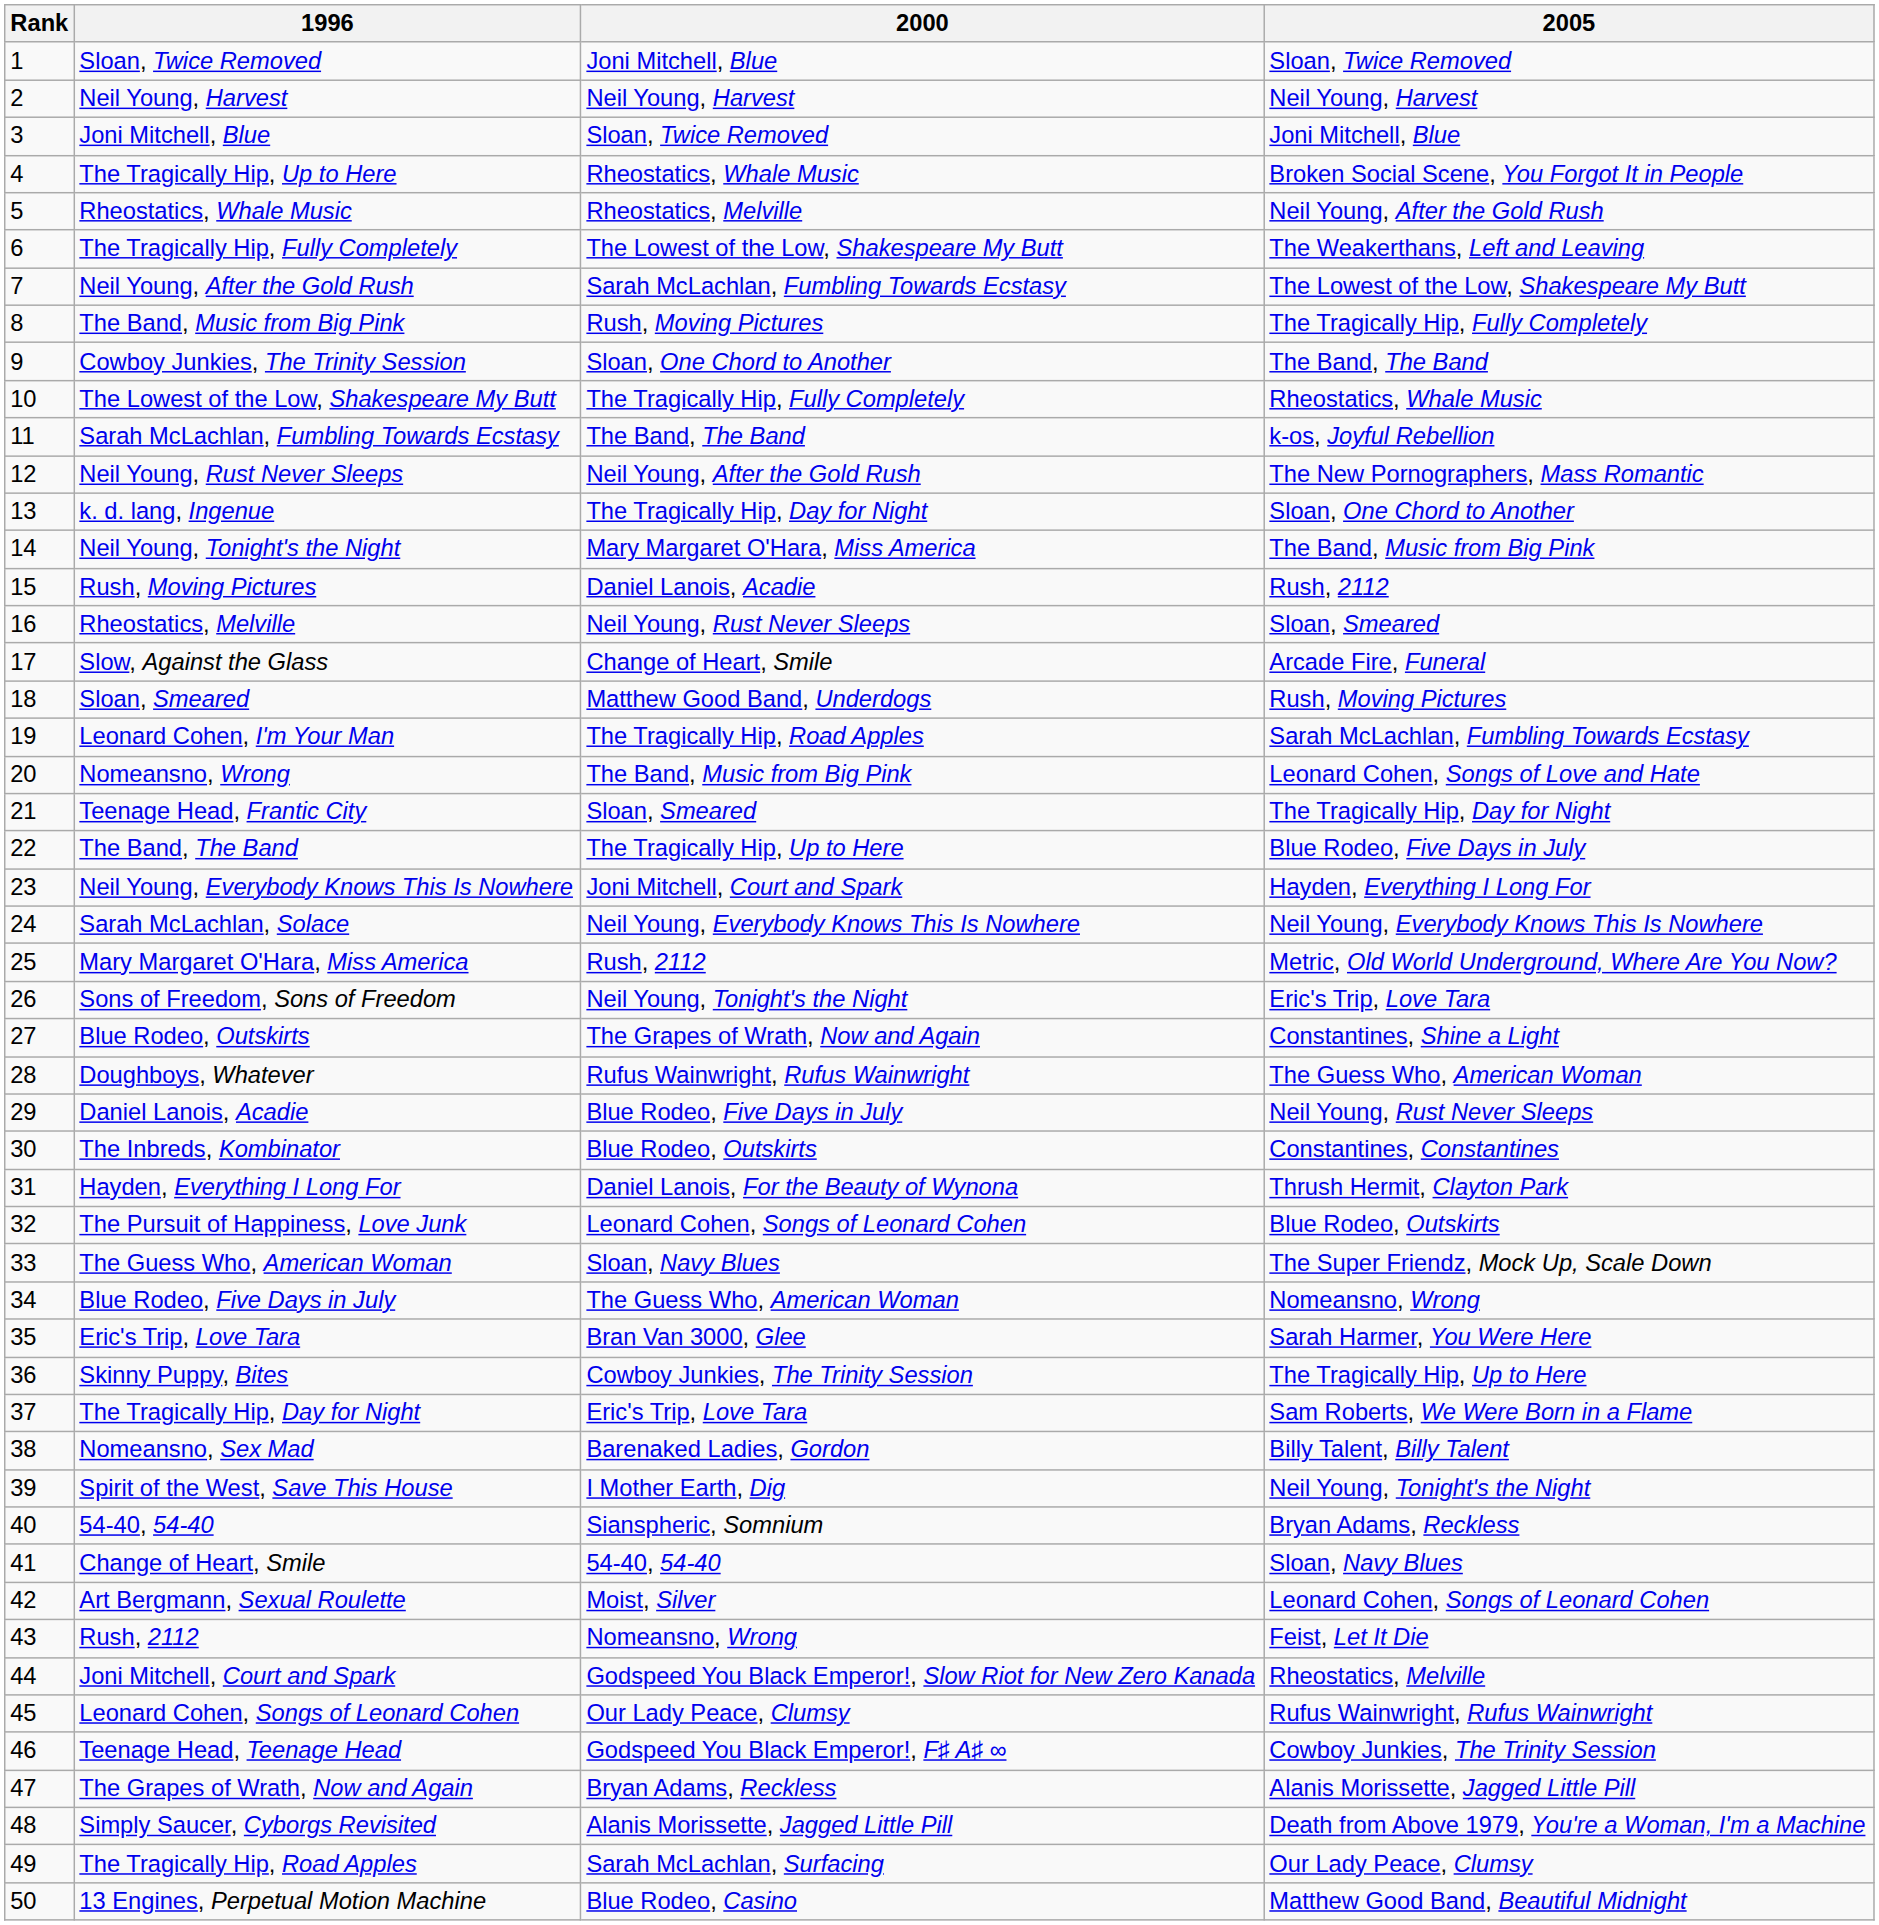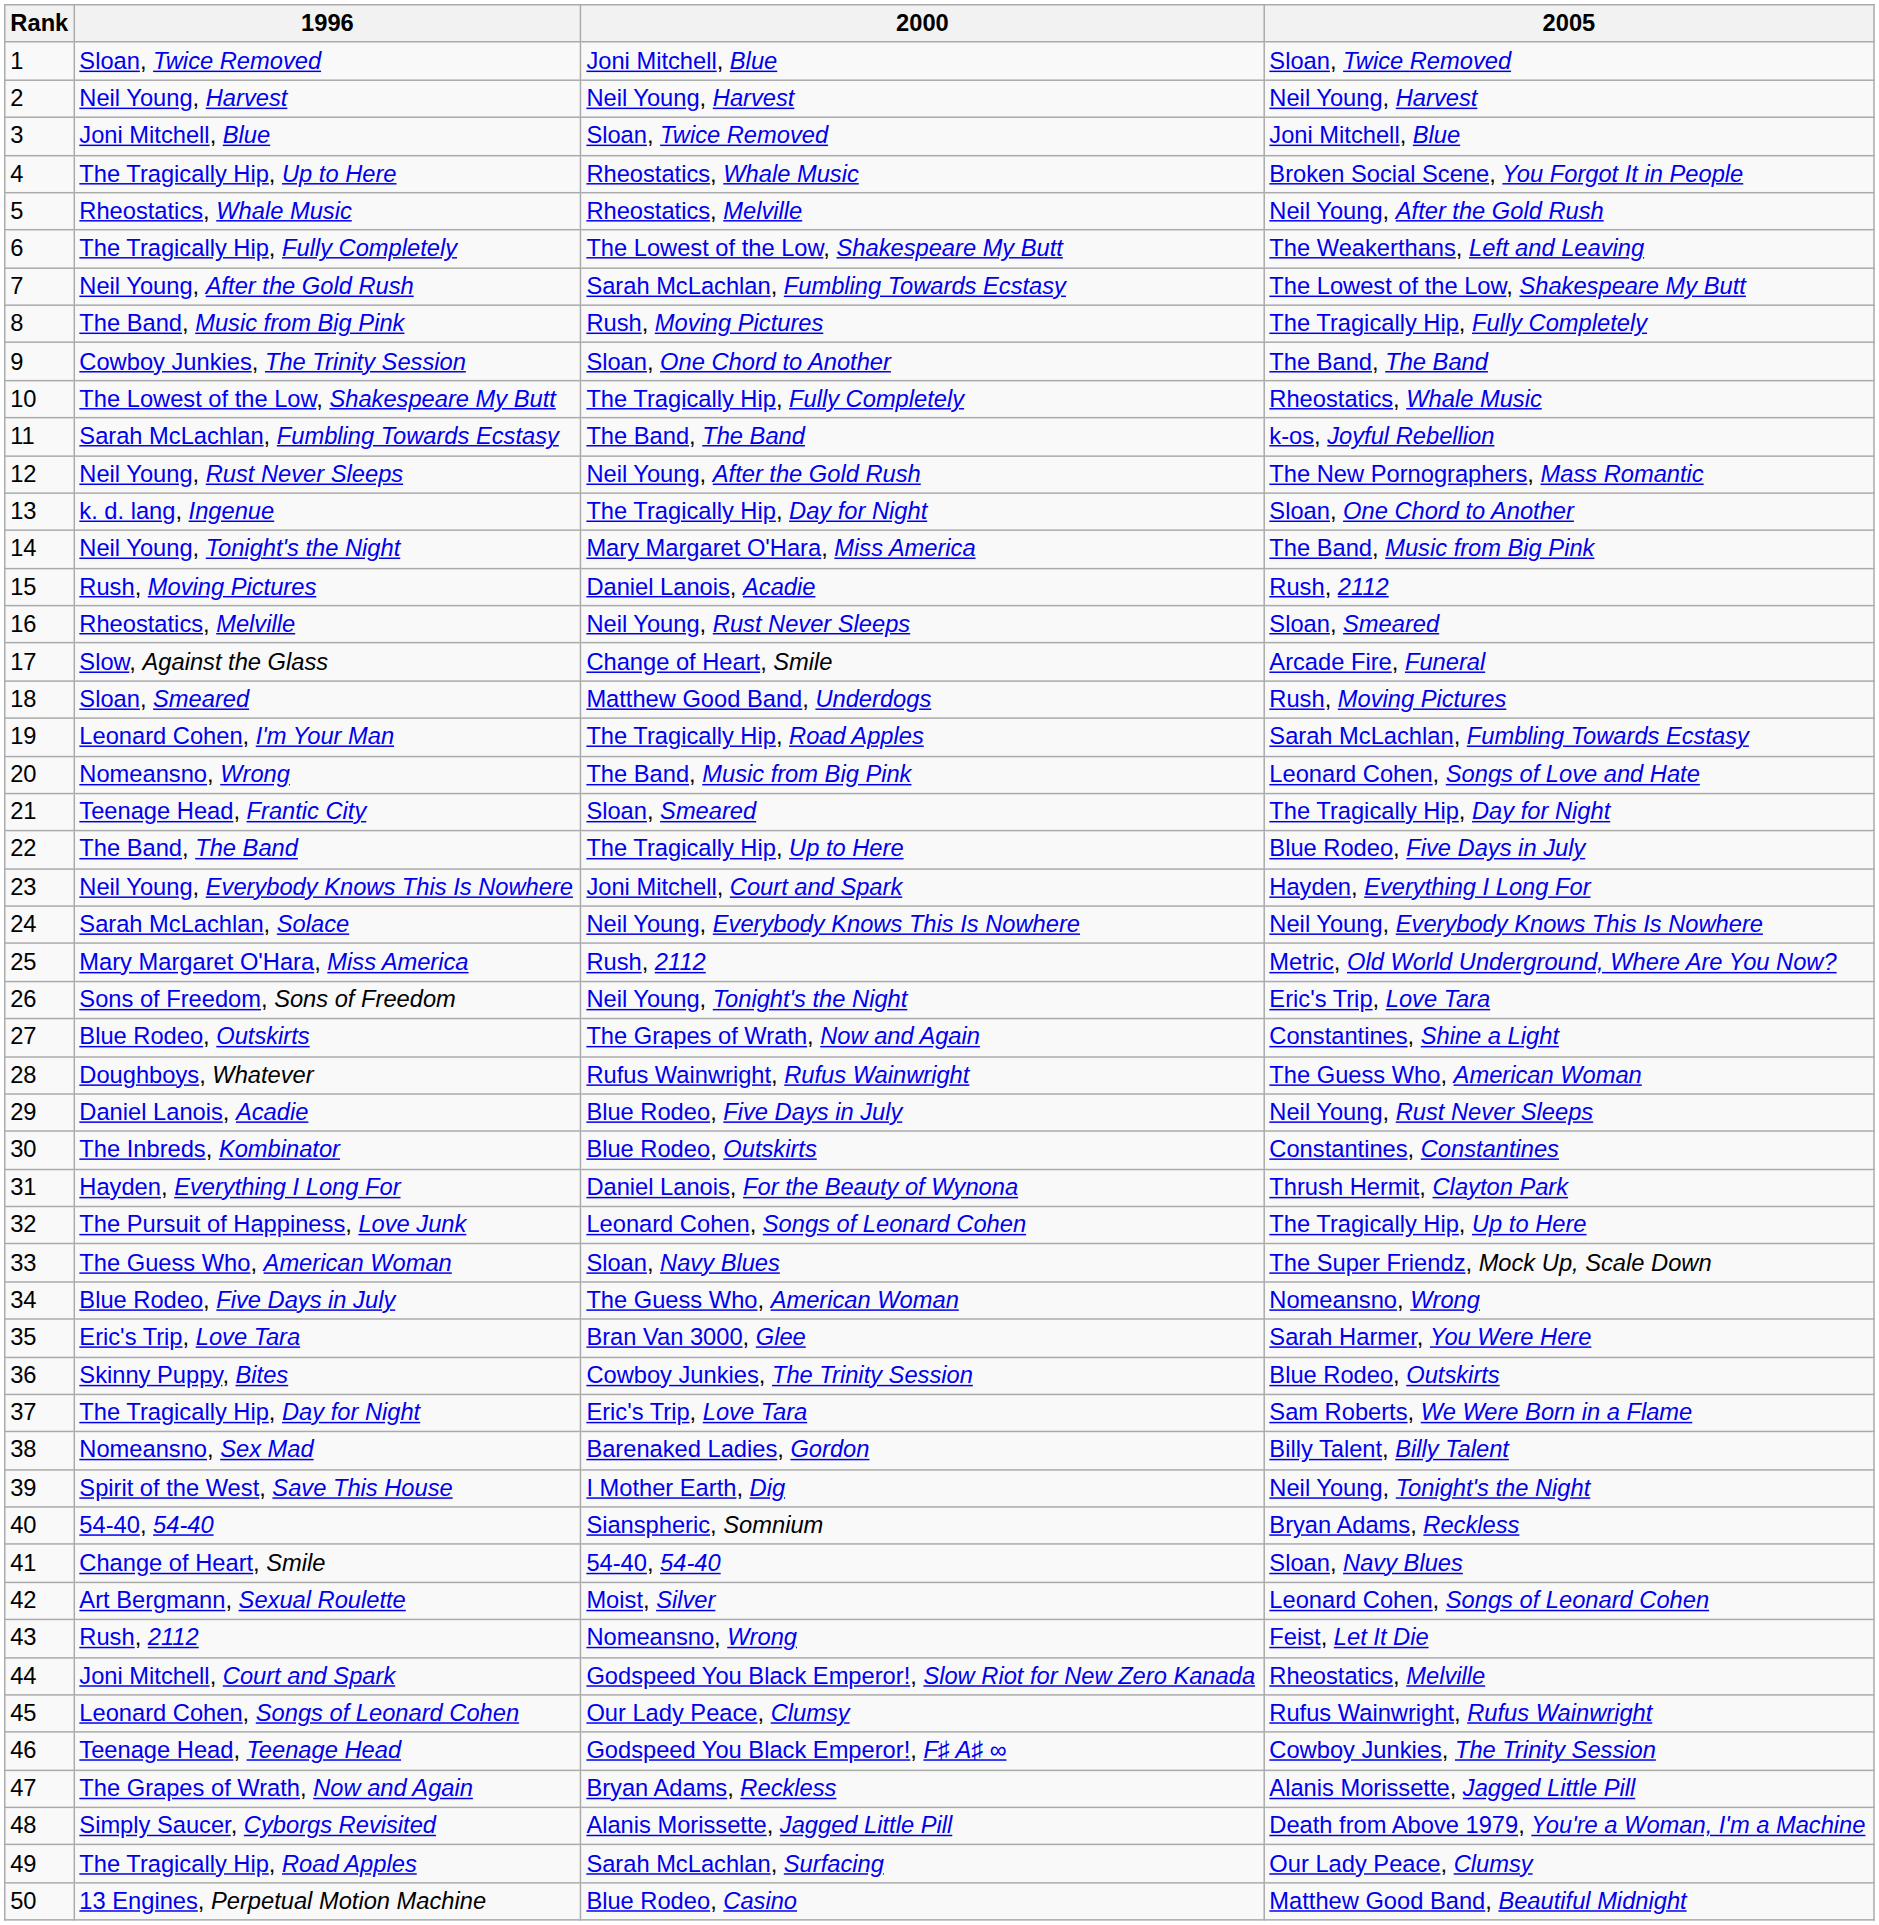The Pursuit of Happiness, Love Junk | 2005: Blue Rodeo, Outskirts -> The Tragically Hip, Up to Here
Skinny Puppy, Bites | 2005: The Tragically Hip, Up to Here -> Blue Rodeo, Outskirts
